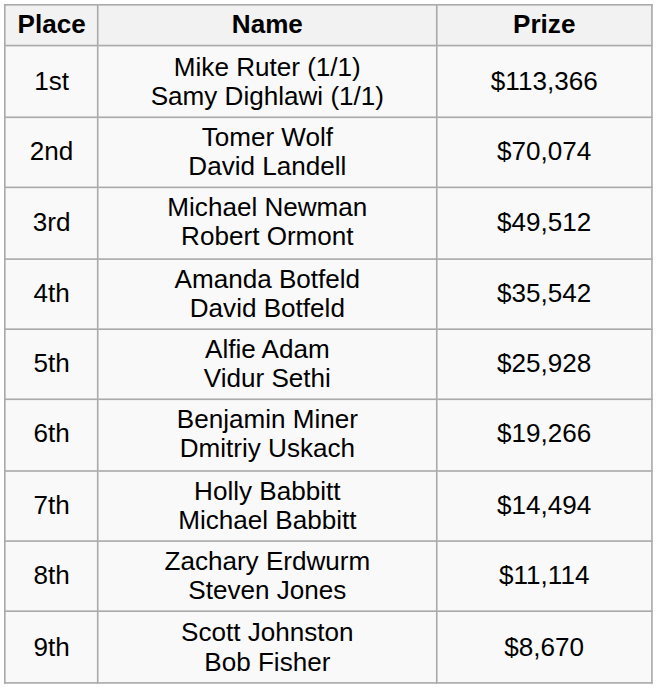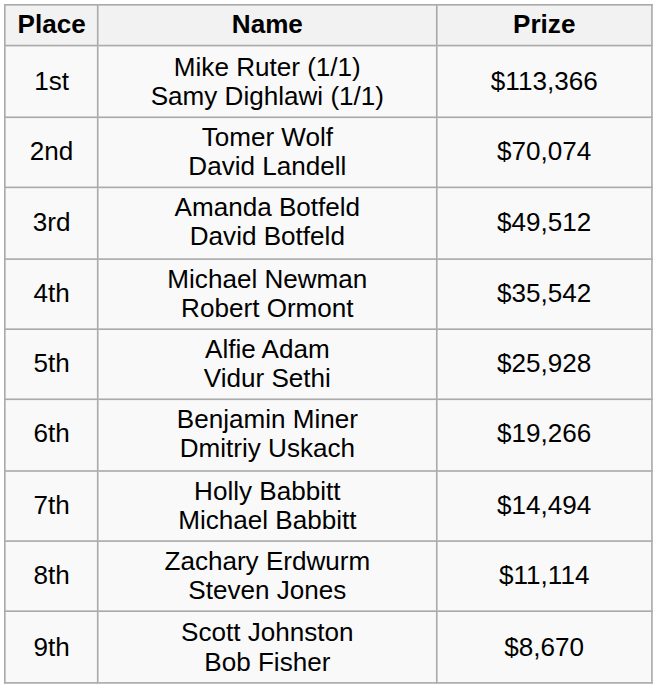3rd | Name: Michael Newman Robert Ormont -> Amanda Botfeld David Botfeld
4th | Name: Amanda Botfeld David Botfeld -> Michael Newman Robert Ormont
